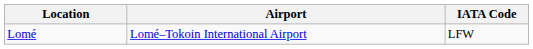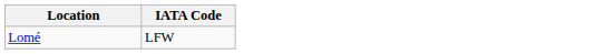- column: Airport | Lomé–Tokoin International Airport
